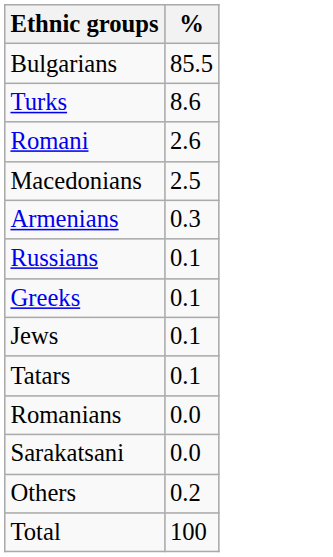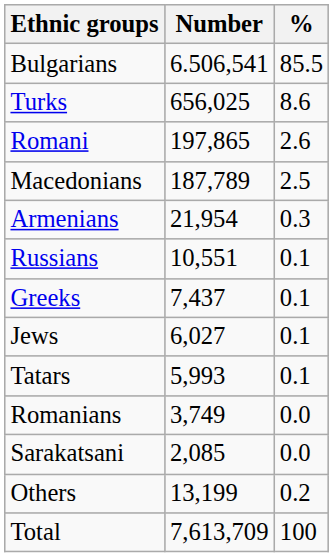+ column: Number | 6.506,541 | 656,025 | 197,865 | 187,789 | 21,954 | 10,551 | 7,437 | 6,027 | 5,993 | 3,749 | 2,085 | 13,199 | 7,613,709
